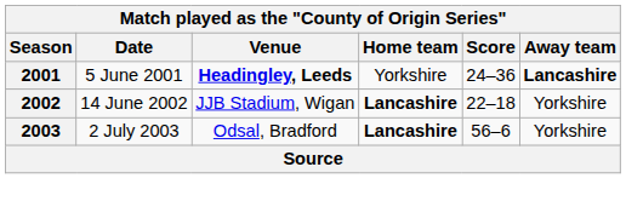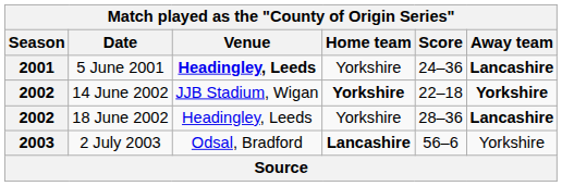14 June 2002 | Home team: Lancashire -> Yorkshire
14 June 2002 | Away team: normal -> bold
+ row: 2002 | 18 June 2002 | Headingley, Leeds | Yorkshire | 28–36 | Lancashire
